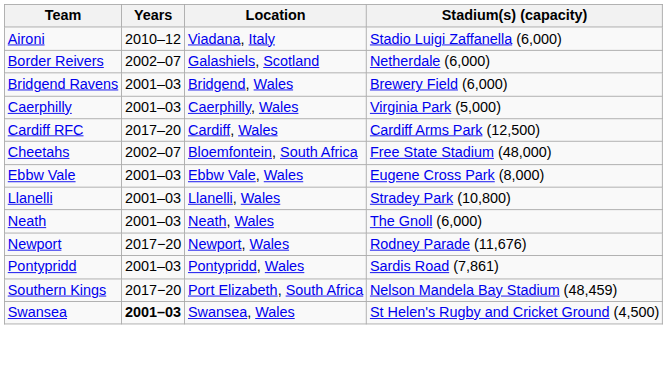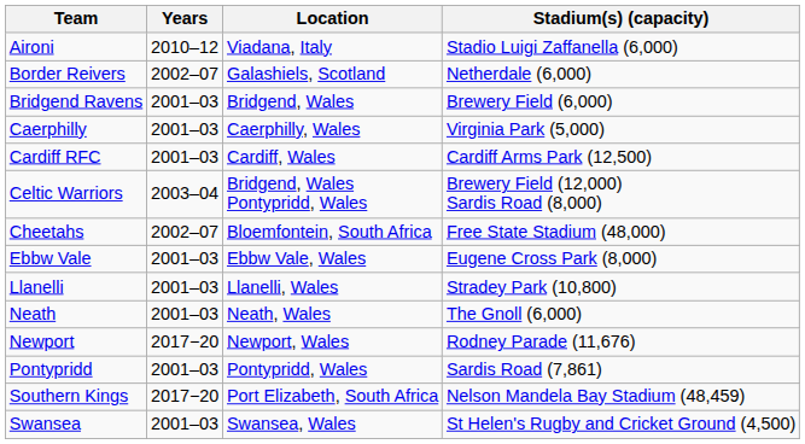Cardiff RFC | Years: 2017–20 -> 2001–03
+ row: Celtic Warriors | 2003–04 | Bridgend, Wales Pontypridd, Wales | Brewery Field (12,000) Sardis Road (8,000)
Swansea | Years: bold -> normal
